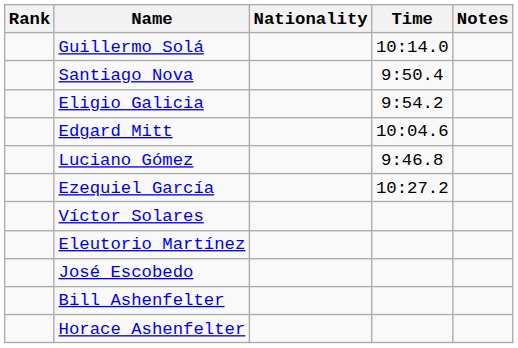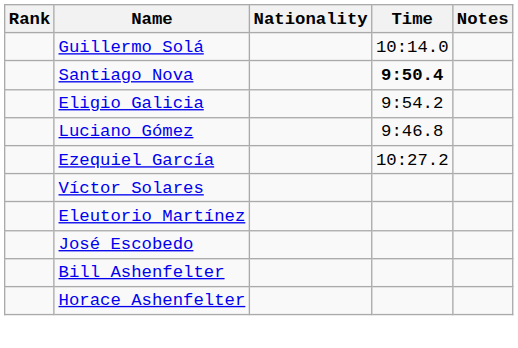Santiago Nova | Time: normal -> bold
- row: Edgard Mitt | 10:04.6
